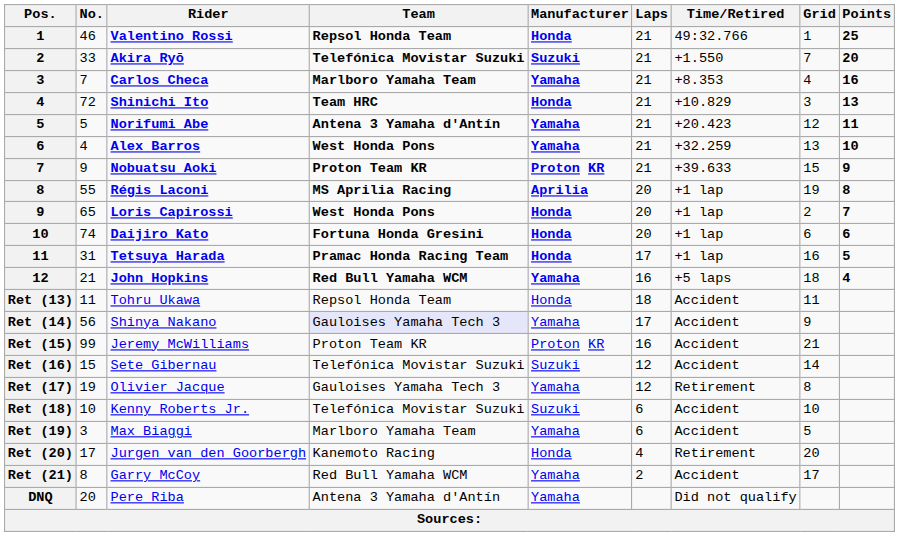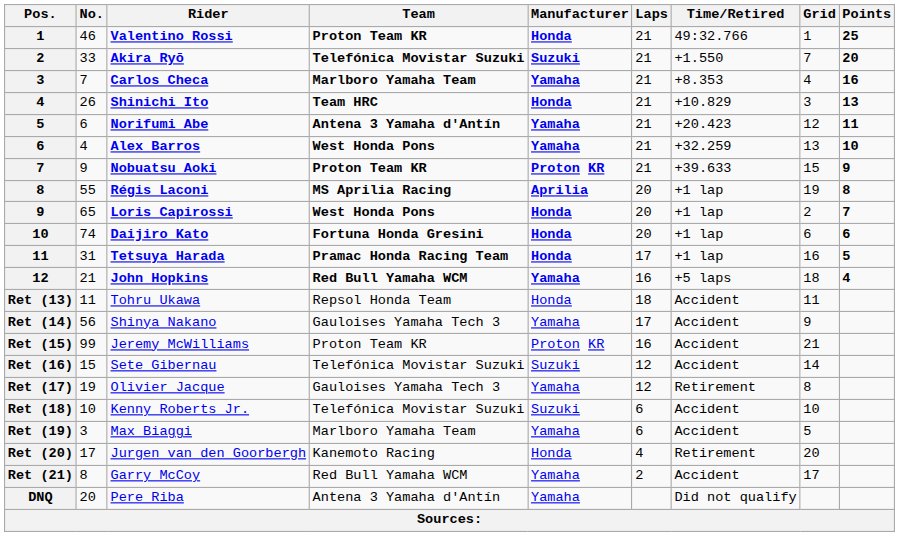Valentino Rossi | Team: Repsol Honda Team -> Proton Team KR
Shinichi Ito | No.: 72 -> 26
Norifumi Abe | No.: 5 -> 6
Shinya Nakano | Team: lavender background -> no background
